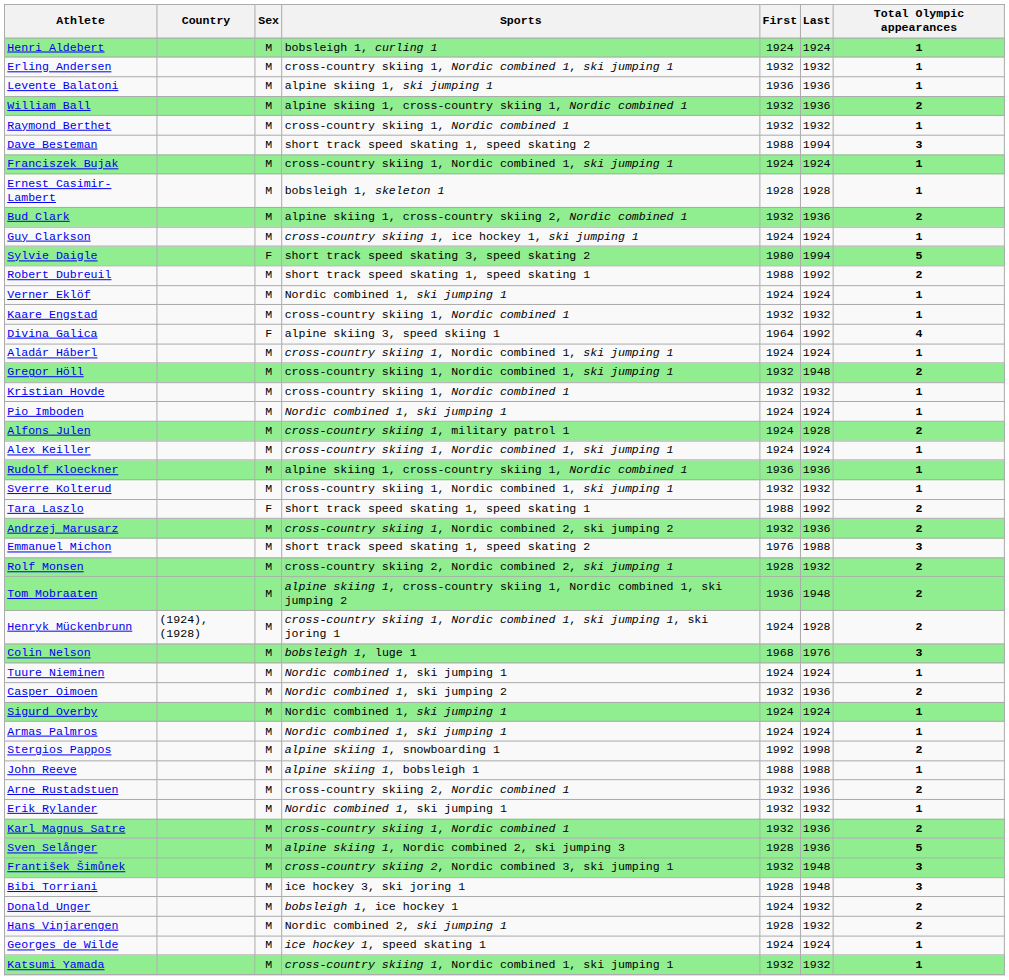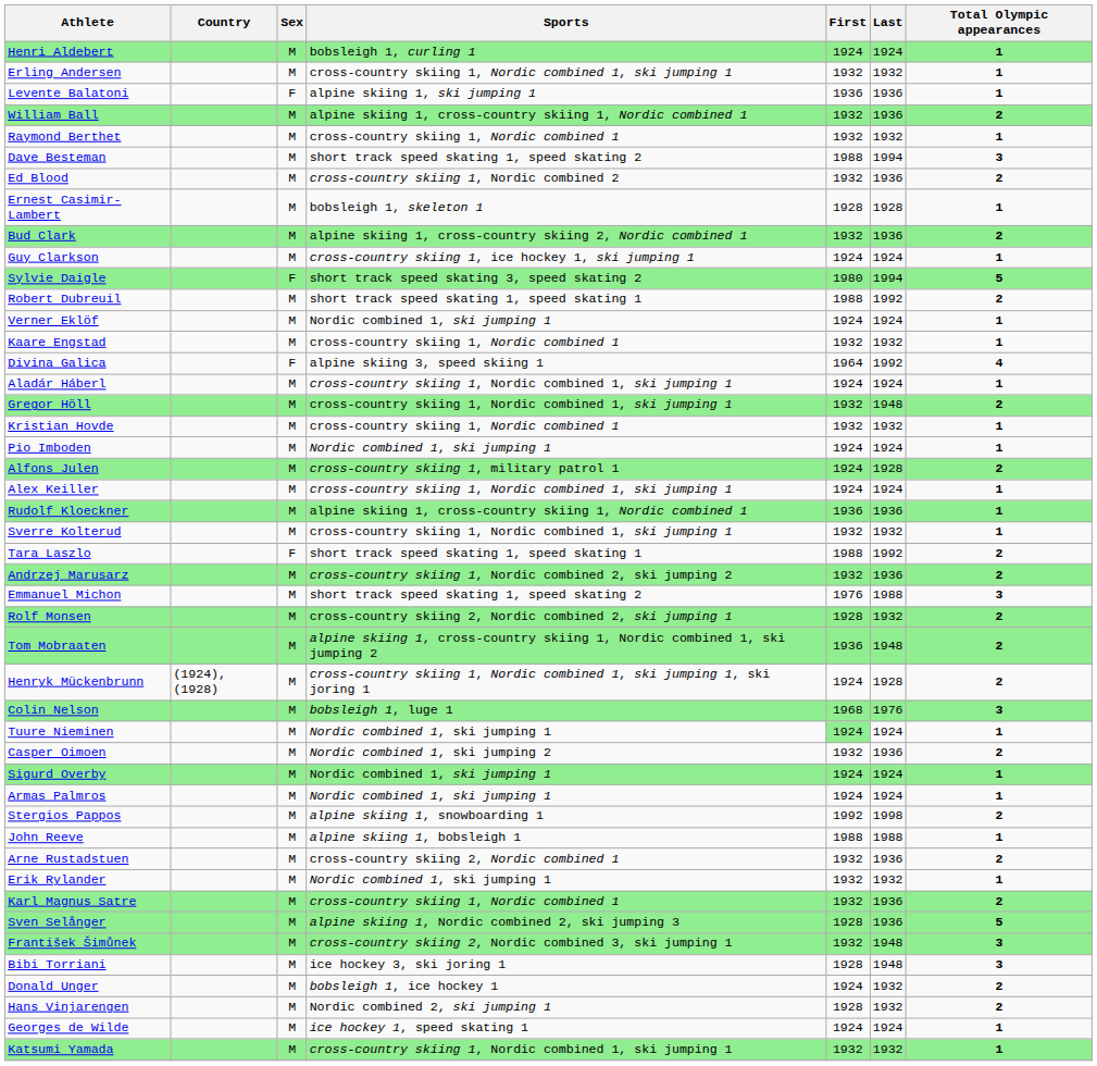Levente Balatoni | Sex: M -> F
+ row: Ed Blood | M | cross-country skiing 1, Nordic combined 2 | 1932 | 1936 | 2
- row: Franciszek Bujak | M | cross-country skiing 1, Nordic combined 1, ski jumping 1 | 1924 | 1924 | 1
Tuure Nieminen | First: no background -> lightgreen background
